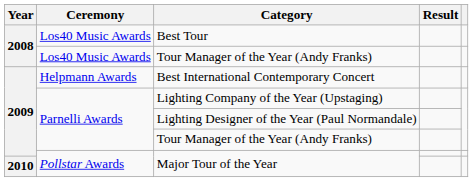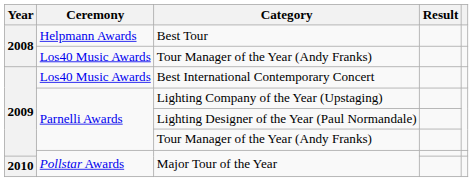Best Tour | Ceremony: Los40 Music Awards -> Helpmann Awards
Best International Contemporary Concert | Ceremony: Helpmann Awards -> Los40 Music Awards
